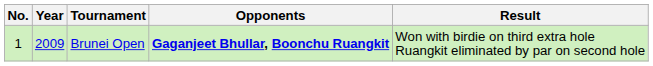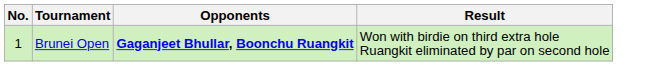- column: Year | 2009
